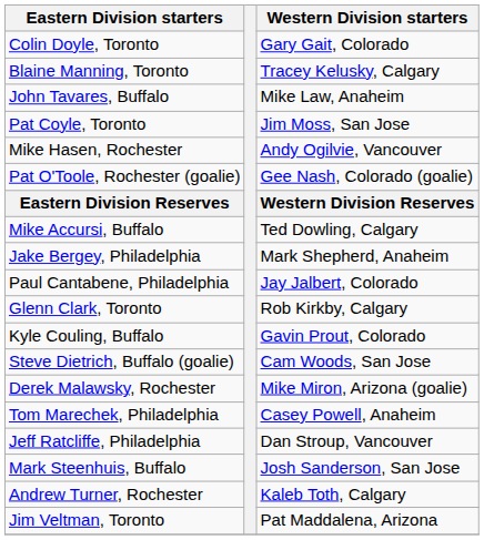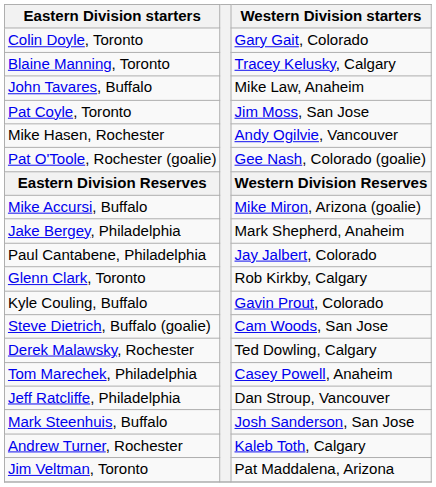Mike Accursi, Buffalo | Western Division starters: Ted Dowling, Calgary -> Mike Miron, Arizona (goalie)
Derek Malawsky, Rochester | Western Division starters: Mike Miron, Arizona (goalie) -> Ted Dowling, Calgary
